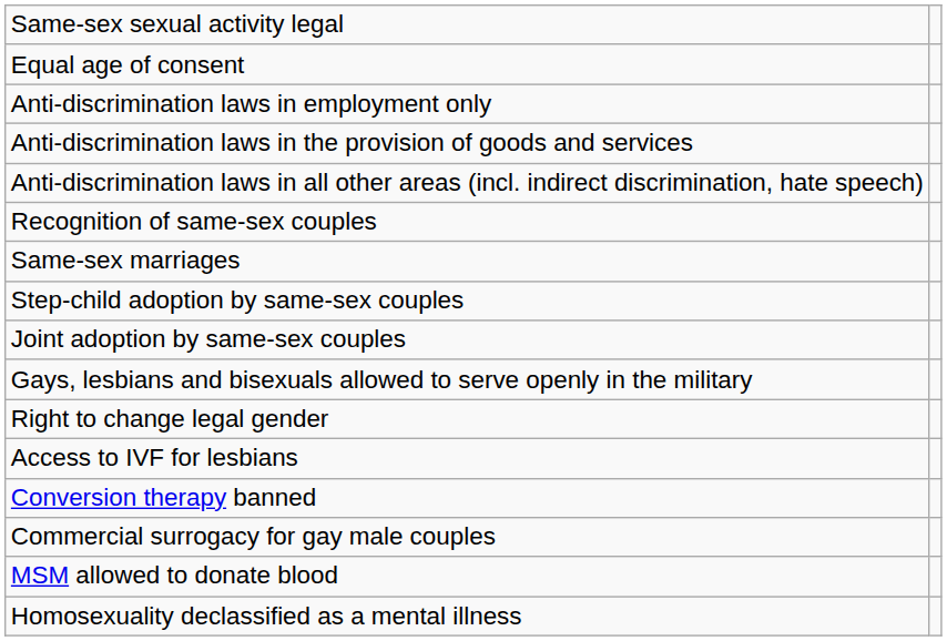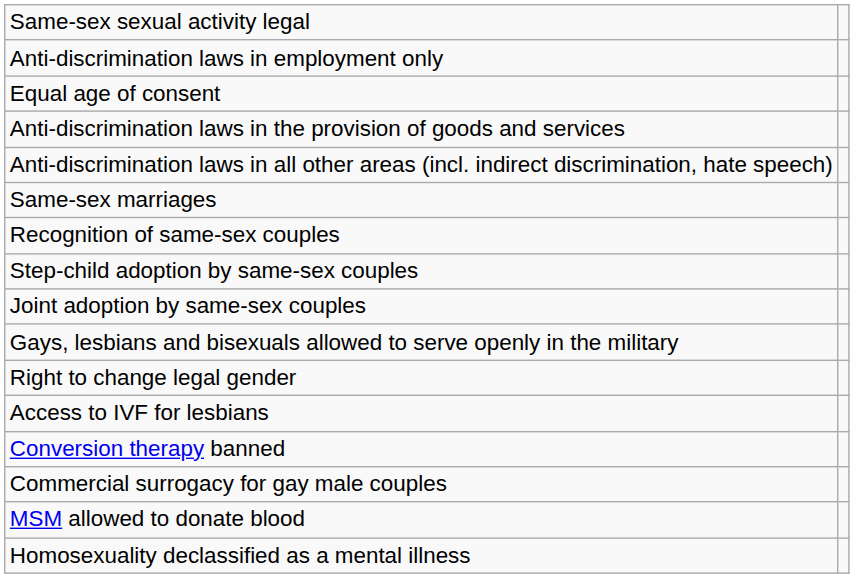rows swapped: Equal age of consent <-> Anti-discrimination laws in employment only
rows swapped: Same-sex marriages <-> Recognition of same-sex couples
